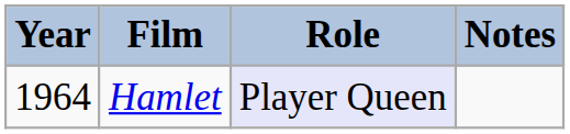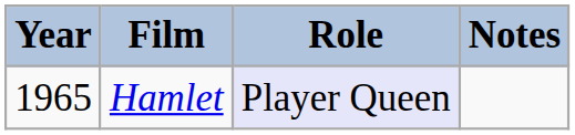Hamlet | Year: 1964 -> 1965
